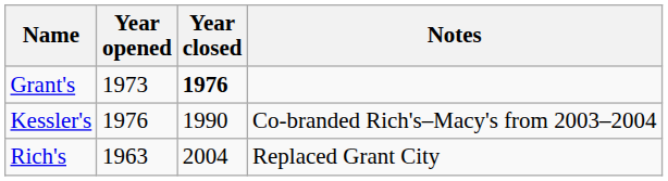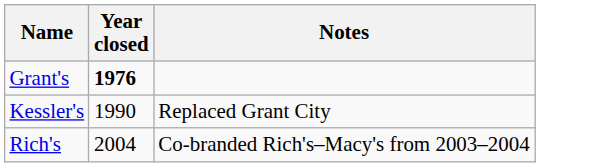- column: Year opened | 1973 | 1976 | 1963
Kessler's | Notes: Co-branded Rich's–Macy's from 2003–2004 -> Replaced Grant City
Rich's | Notes: Replaced Grant City -> Co-branded Rich's–Macy's from 2003–2004
